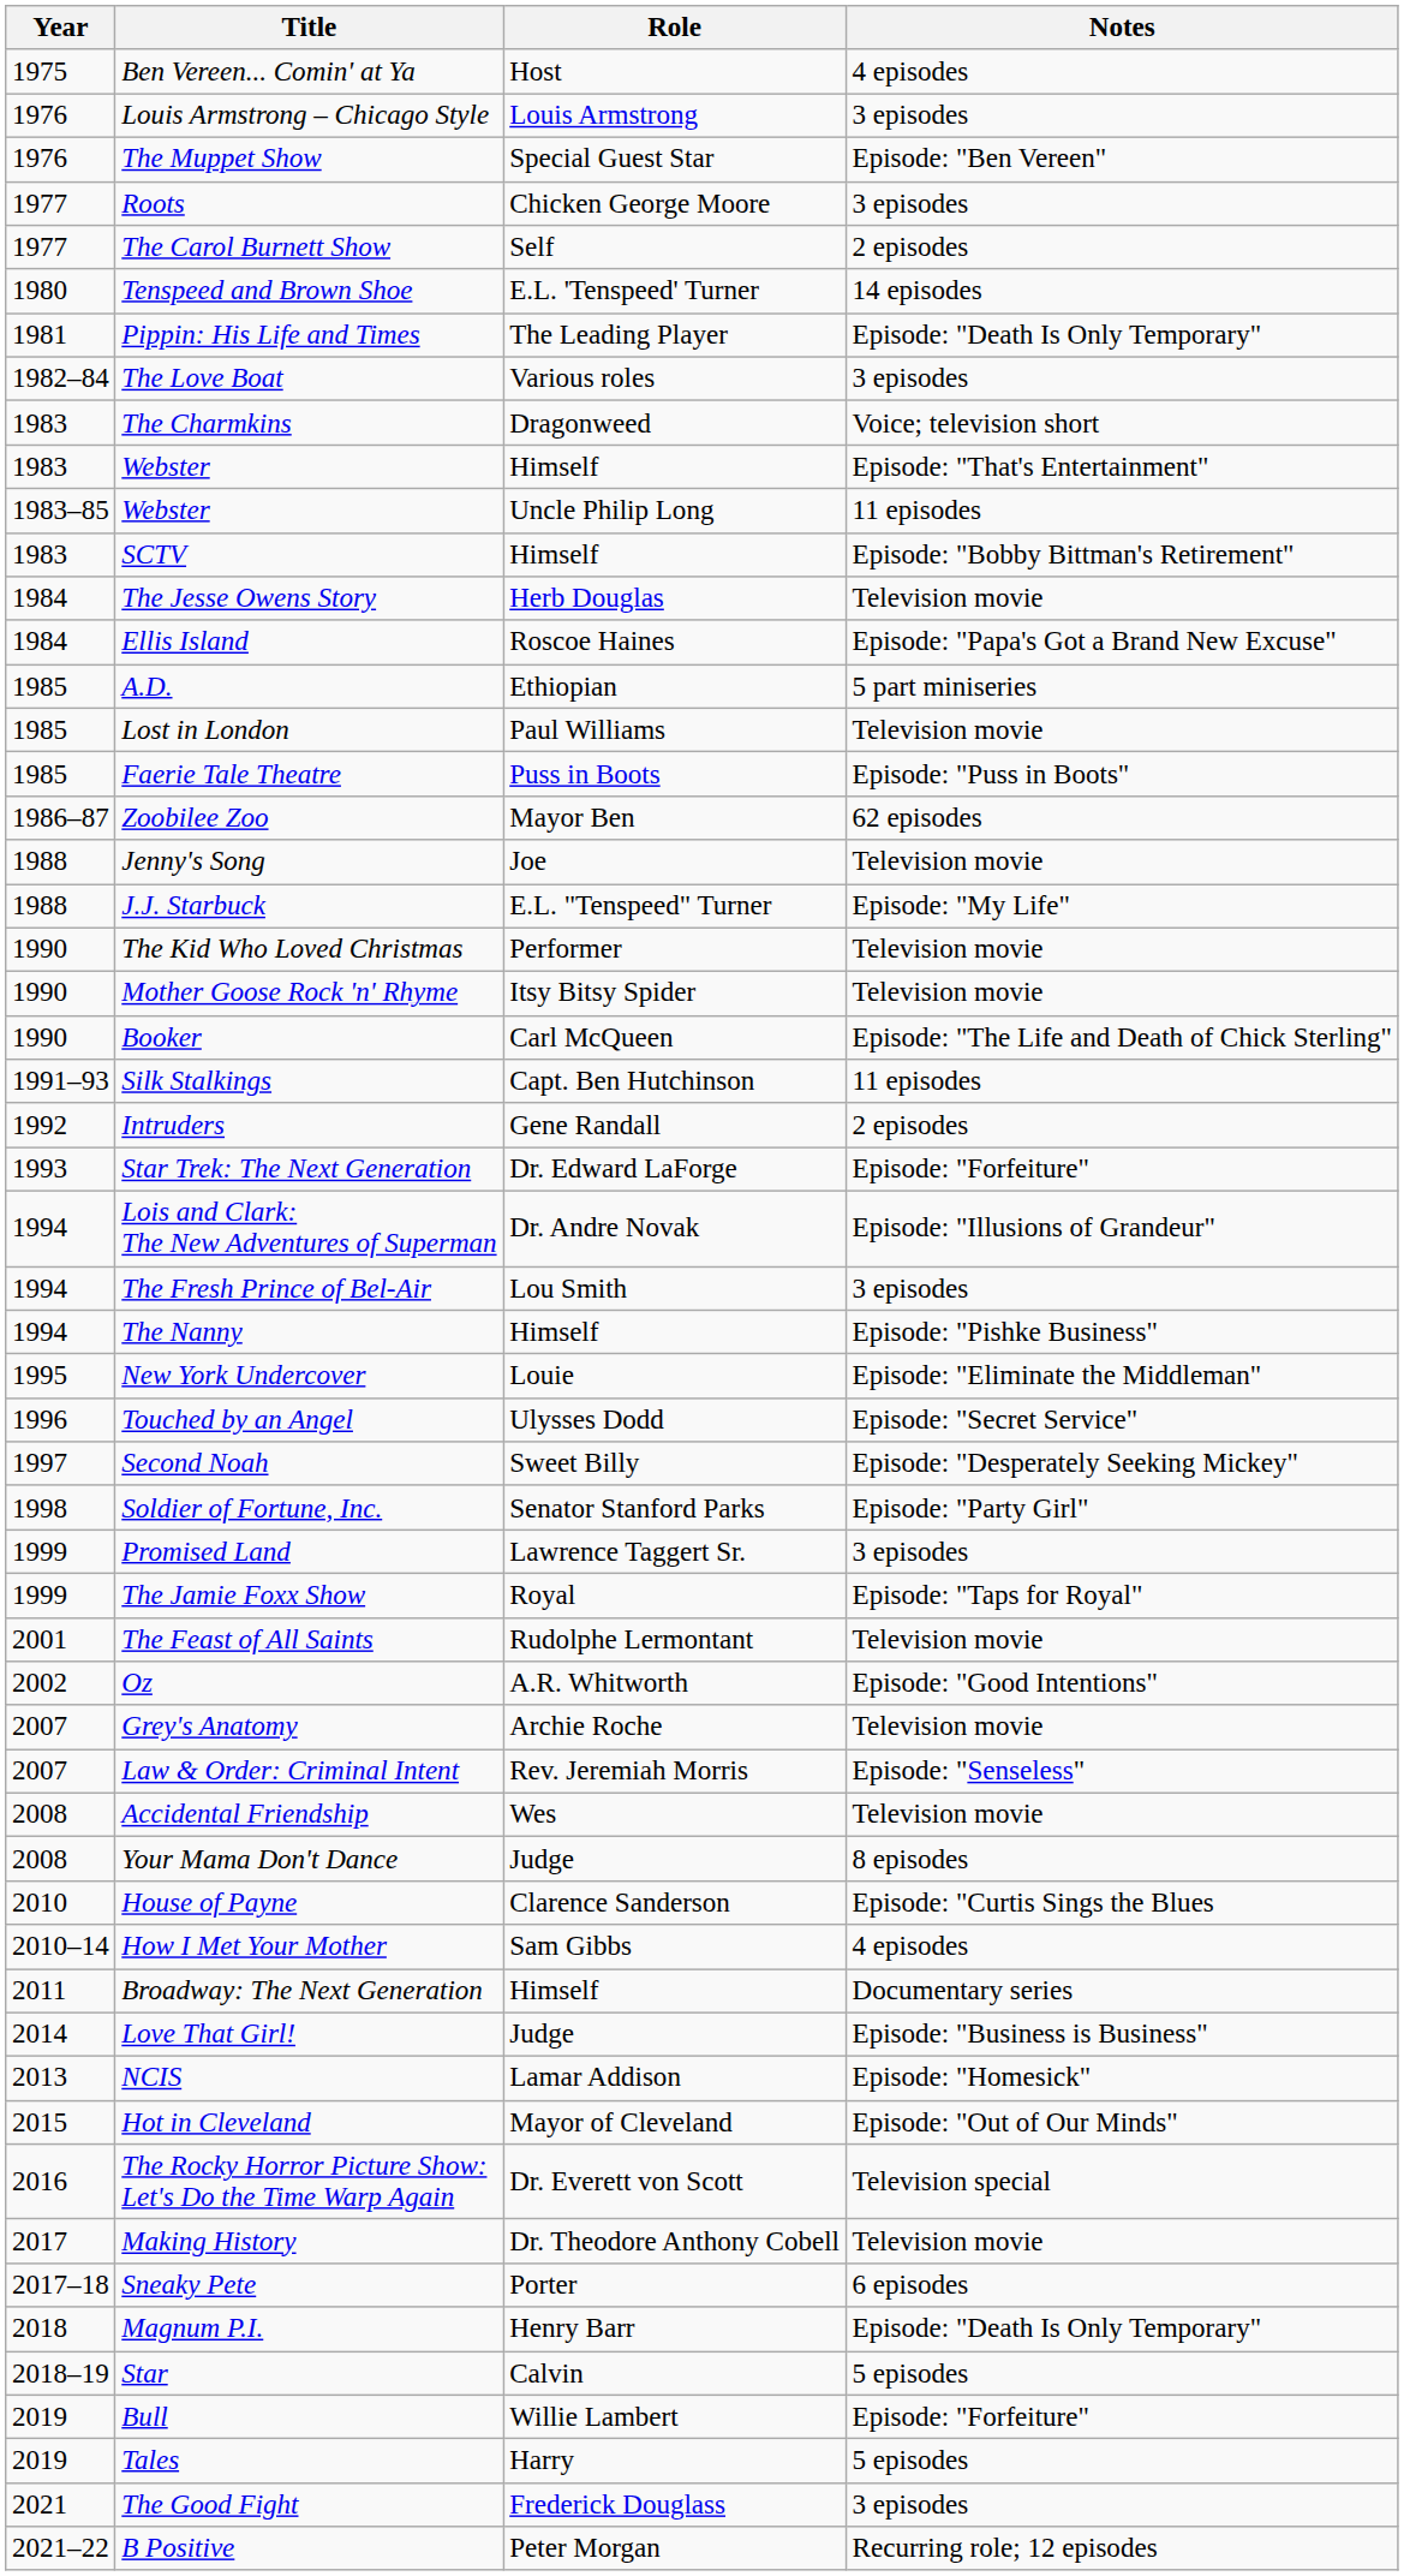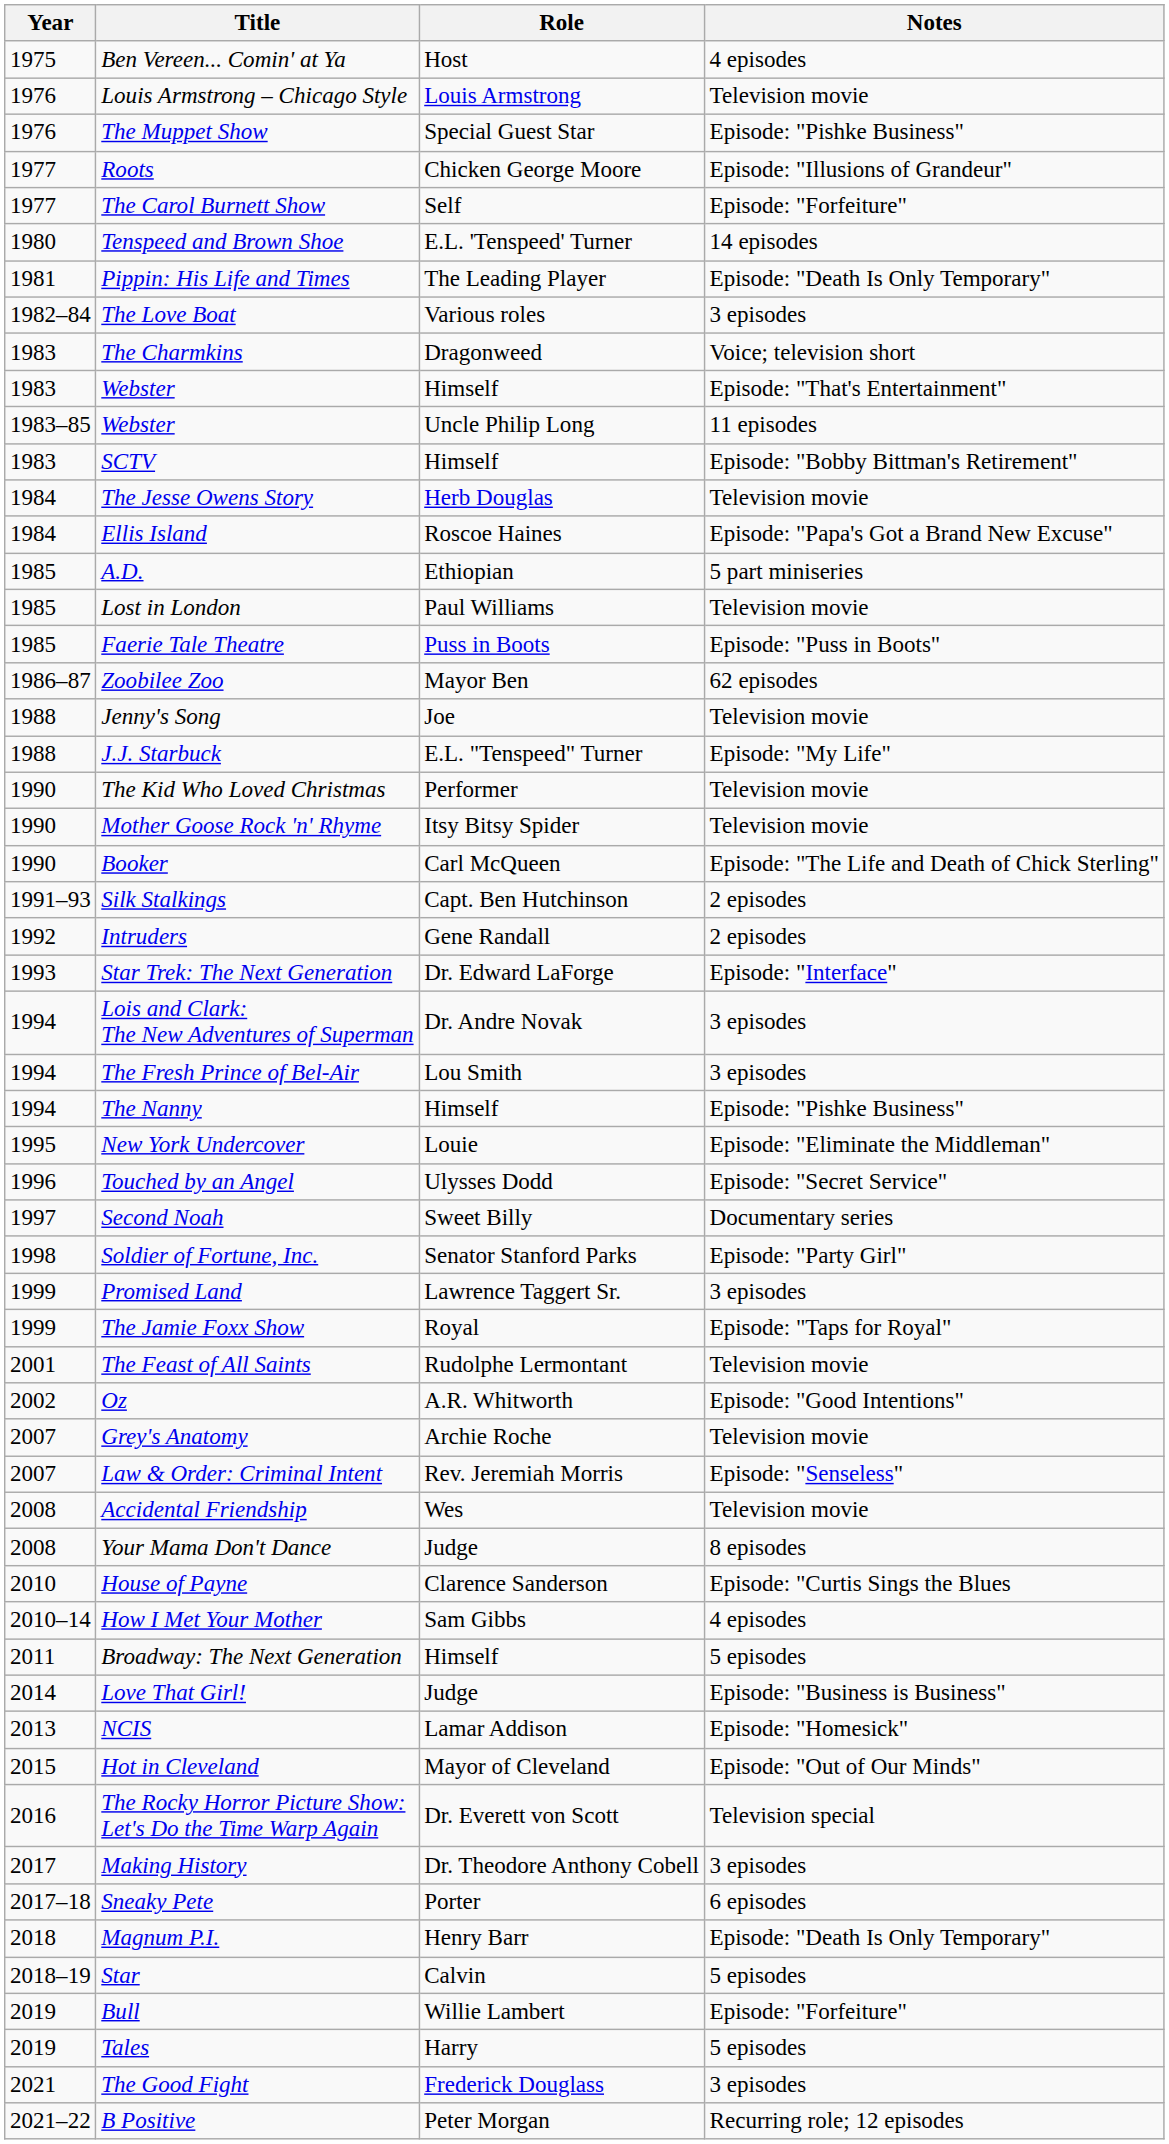Louis Armstrong – Chicago Style | Notes: 3 episodes -> Television movie
The Muppet Show | Notes: Episode: "Ben Vereen" -> Episode: "Pishke Business"
Roots | Notes: 3 episodes -> Episode: "Illusions of Grandeur"
The Carol Burnett Show | Notes: 2 episodes -> Episode: "Forfeiture"
Silk Stalkings | Notes: 11 episodes -> 2 episodes
Star Trek: The Next Generation | Notes: Episode: "Forfeiture" -> Episode: "Interface"
Lois and Clark: The New Adventures of Superman | Notes: Episode: "Illusions of Grandeur" -> 3 episodes
Second Noah | Notes: Episode: "Desperately Seeking Mickey" -> Documentary series
Broadway: The Next Generation | Notes: Documentary series -> 5 episodes
Making History | Notes: Television movie -> 3 episodes
